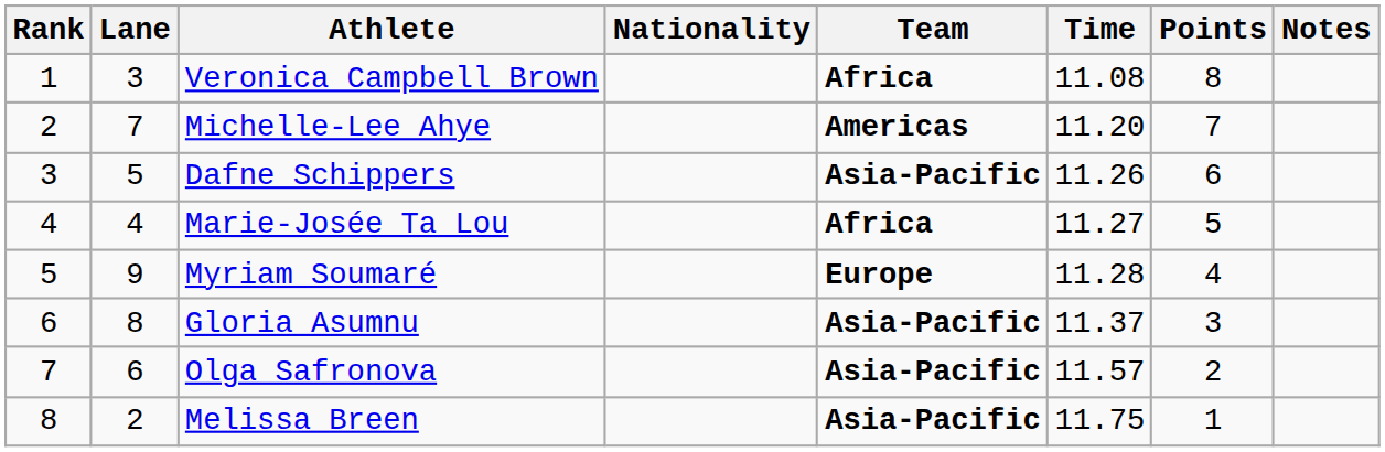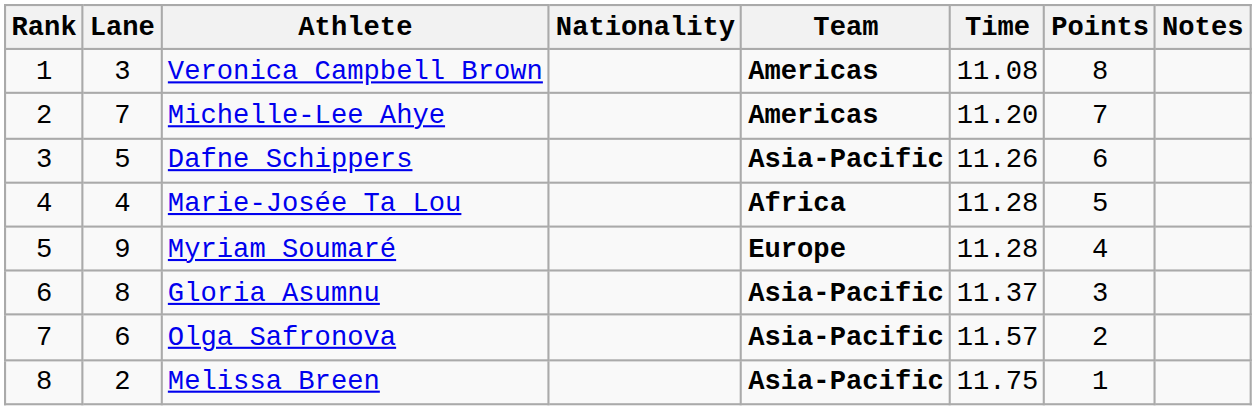Veronica Campbell Brown | Team: Africa -> Americas
Marie-Josée Ta Lou | Time: 11.27 -> 11.28
